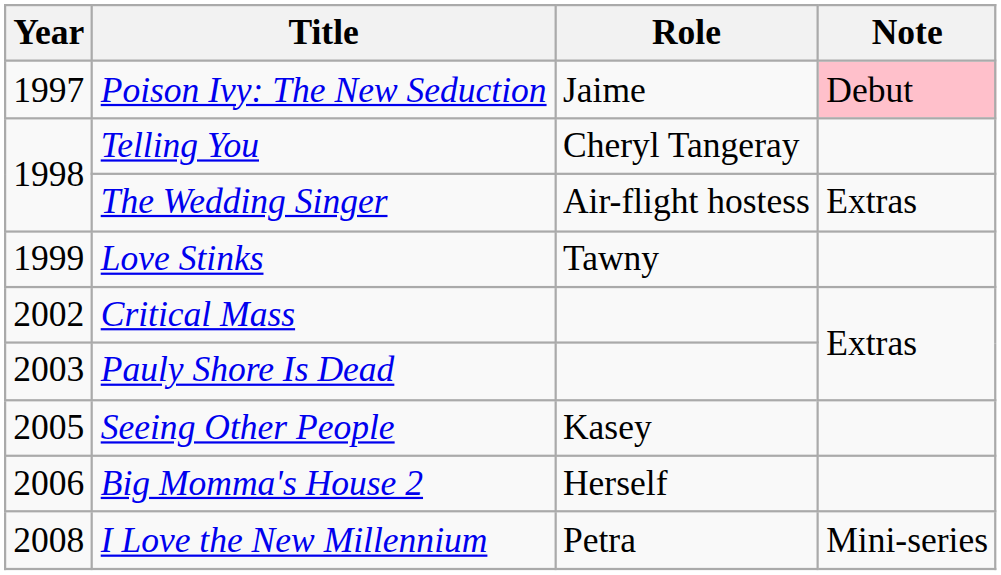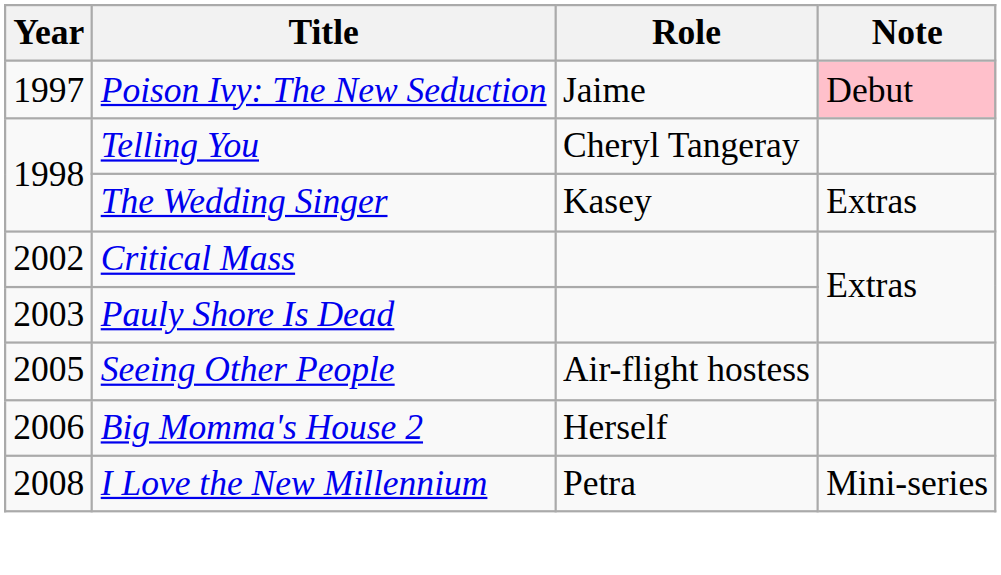The Wedding Singer | Role: Air-flight hostess -> Kasey
- row: 1999 | Love Stinks | Tawny
Seeing Other People | Role: Kasey -> Air-flight hostess
